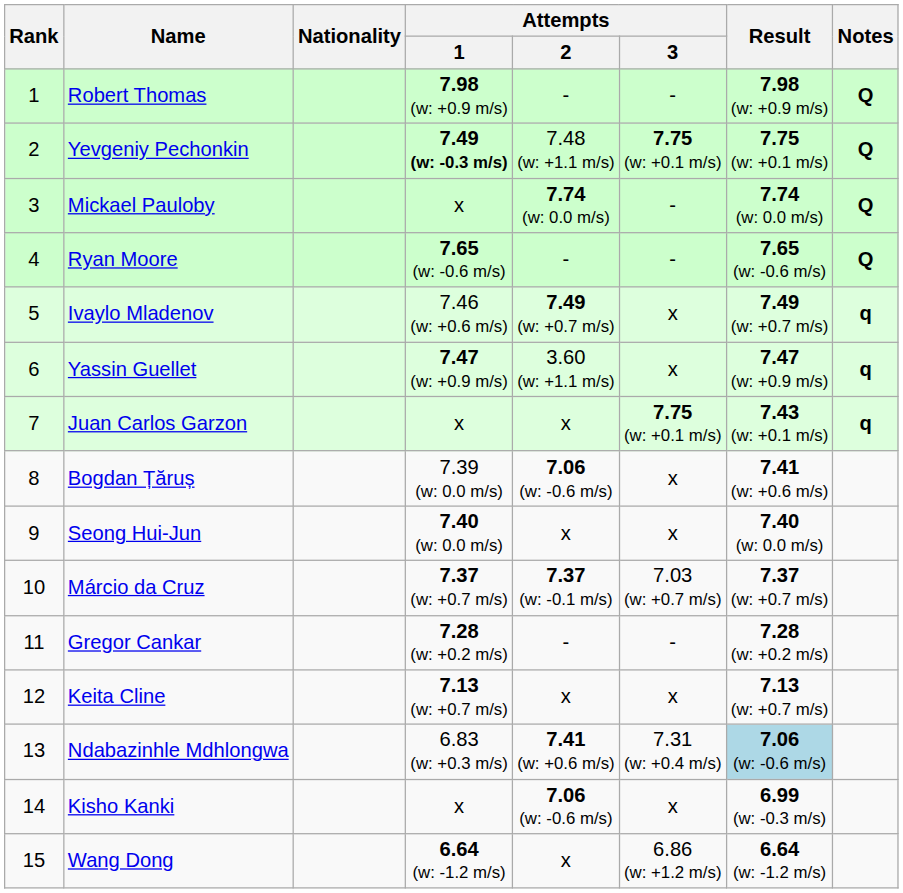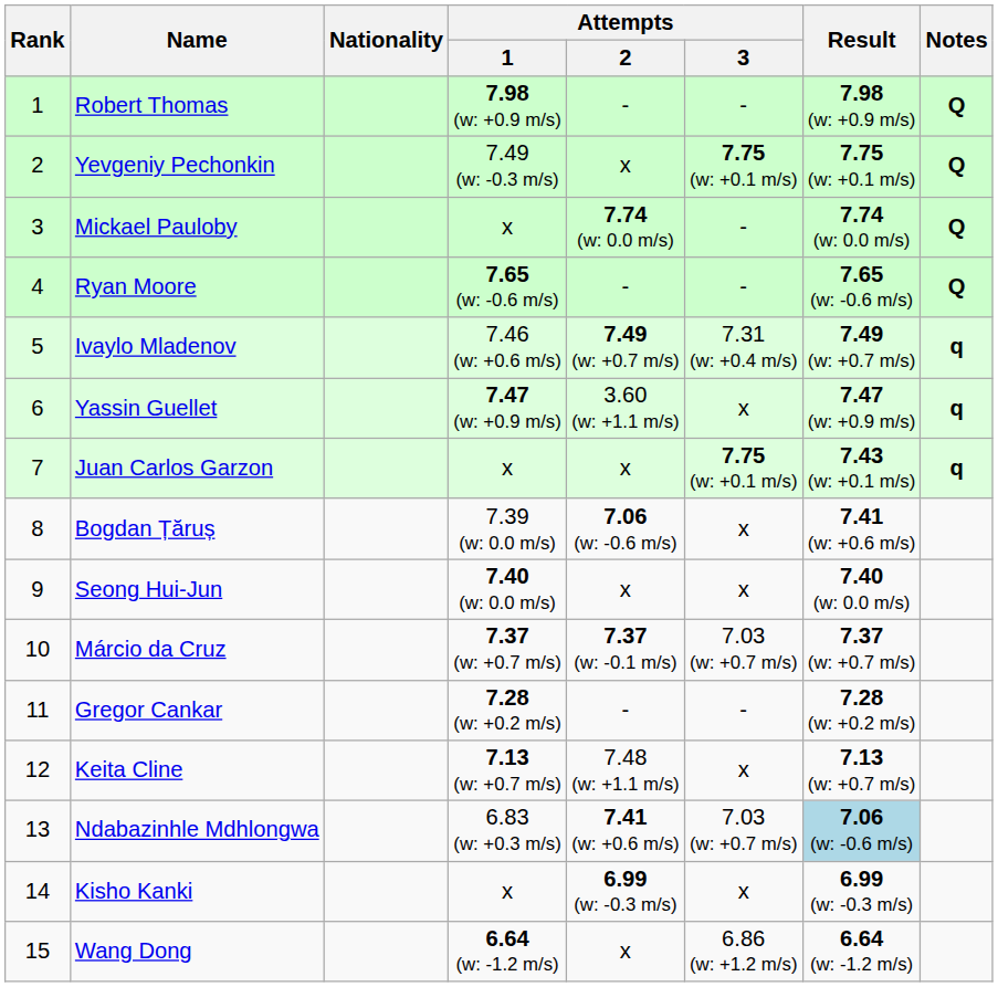Yevgeniy Pechonkin | Attempts / 1: bold -> normal
Yevgeniy Pechonkin | Attempts / 2: 7.48 (w: +1.1 m/s) -> x
Ivaylo Mladenov | Attempts / 3: x -> 7.31 (w: +0.4 m/s)
Keita Cline | Attempts / 2: x -> 7.48 (w: +1.1 m/s)
Ndabazinhle Mdhlongwa | Attempts / 3: 7.31 (w: +0.4 m/s) -> 7.03 (w: +0.7 m/s)
Kisho Kanki | Attempts / 2: 7.06 (w: -0.6 m/s) -> 6.99 (w: -0.3 m/s)
